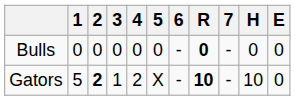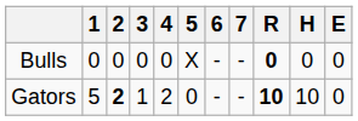columns swapped: 7 <-> R
Bulls | 5: 0 -> X
Gators | 5: X -> 0
